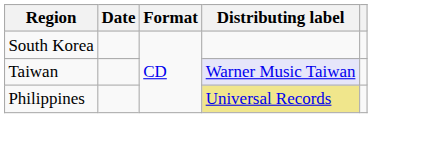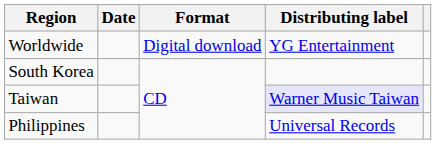+ row: Worldwide | Digital download | YG Entertainment
Philippines | Distributing label: khaki background -> no background
